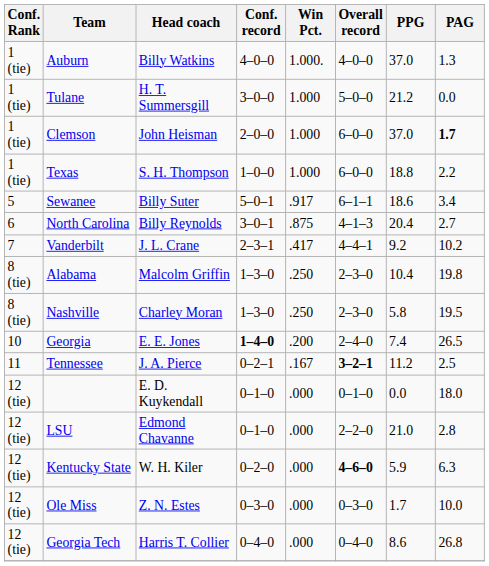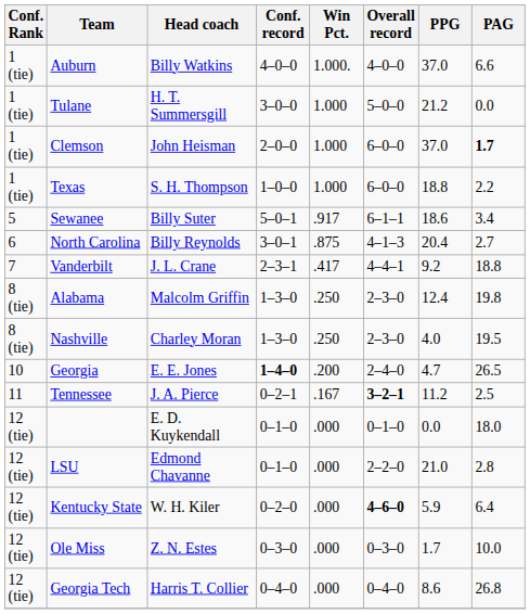Auburn | PAG: 1.3 -> 6.6
Vanderbilt | PAG: 10.2 -> 18.8
Alabama | PPG: 10.4 -> 12.4
Nashville | PPG: 5.8 -> 4.0
Georgia | PPG: 7.4 -> 4.7
Kentucky State | PAG: 6.3 -> 6.4
